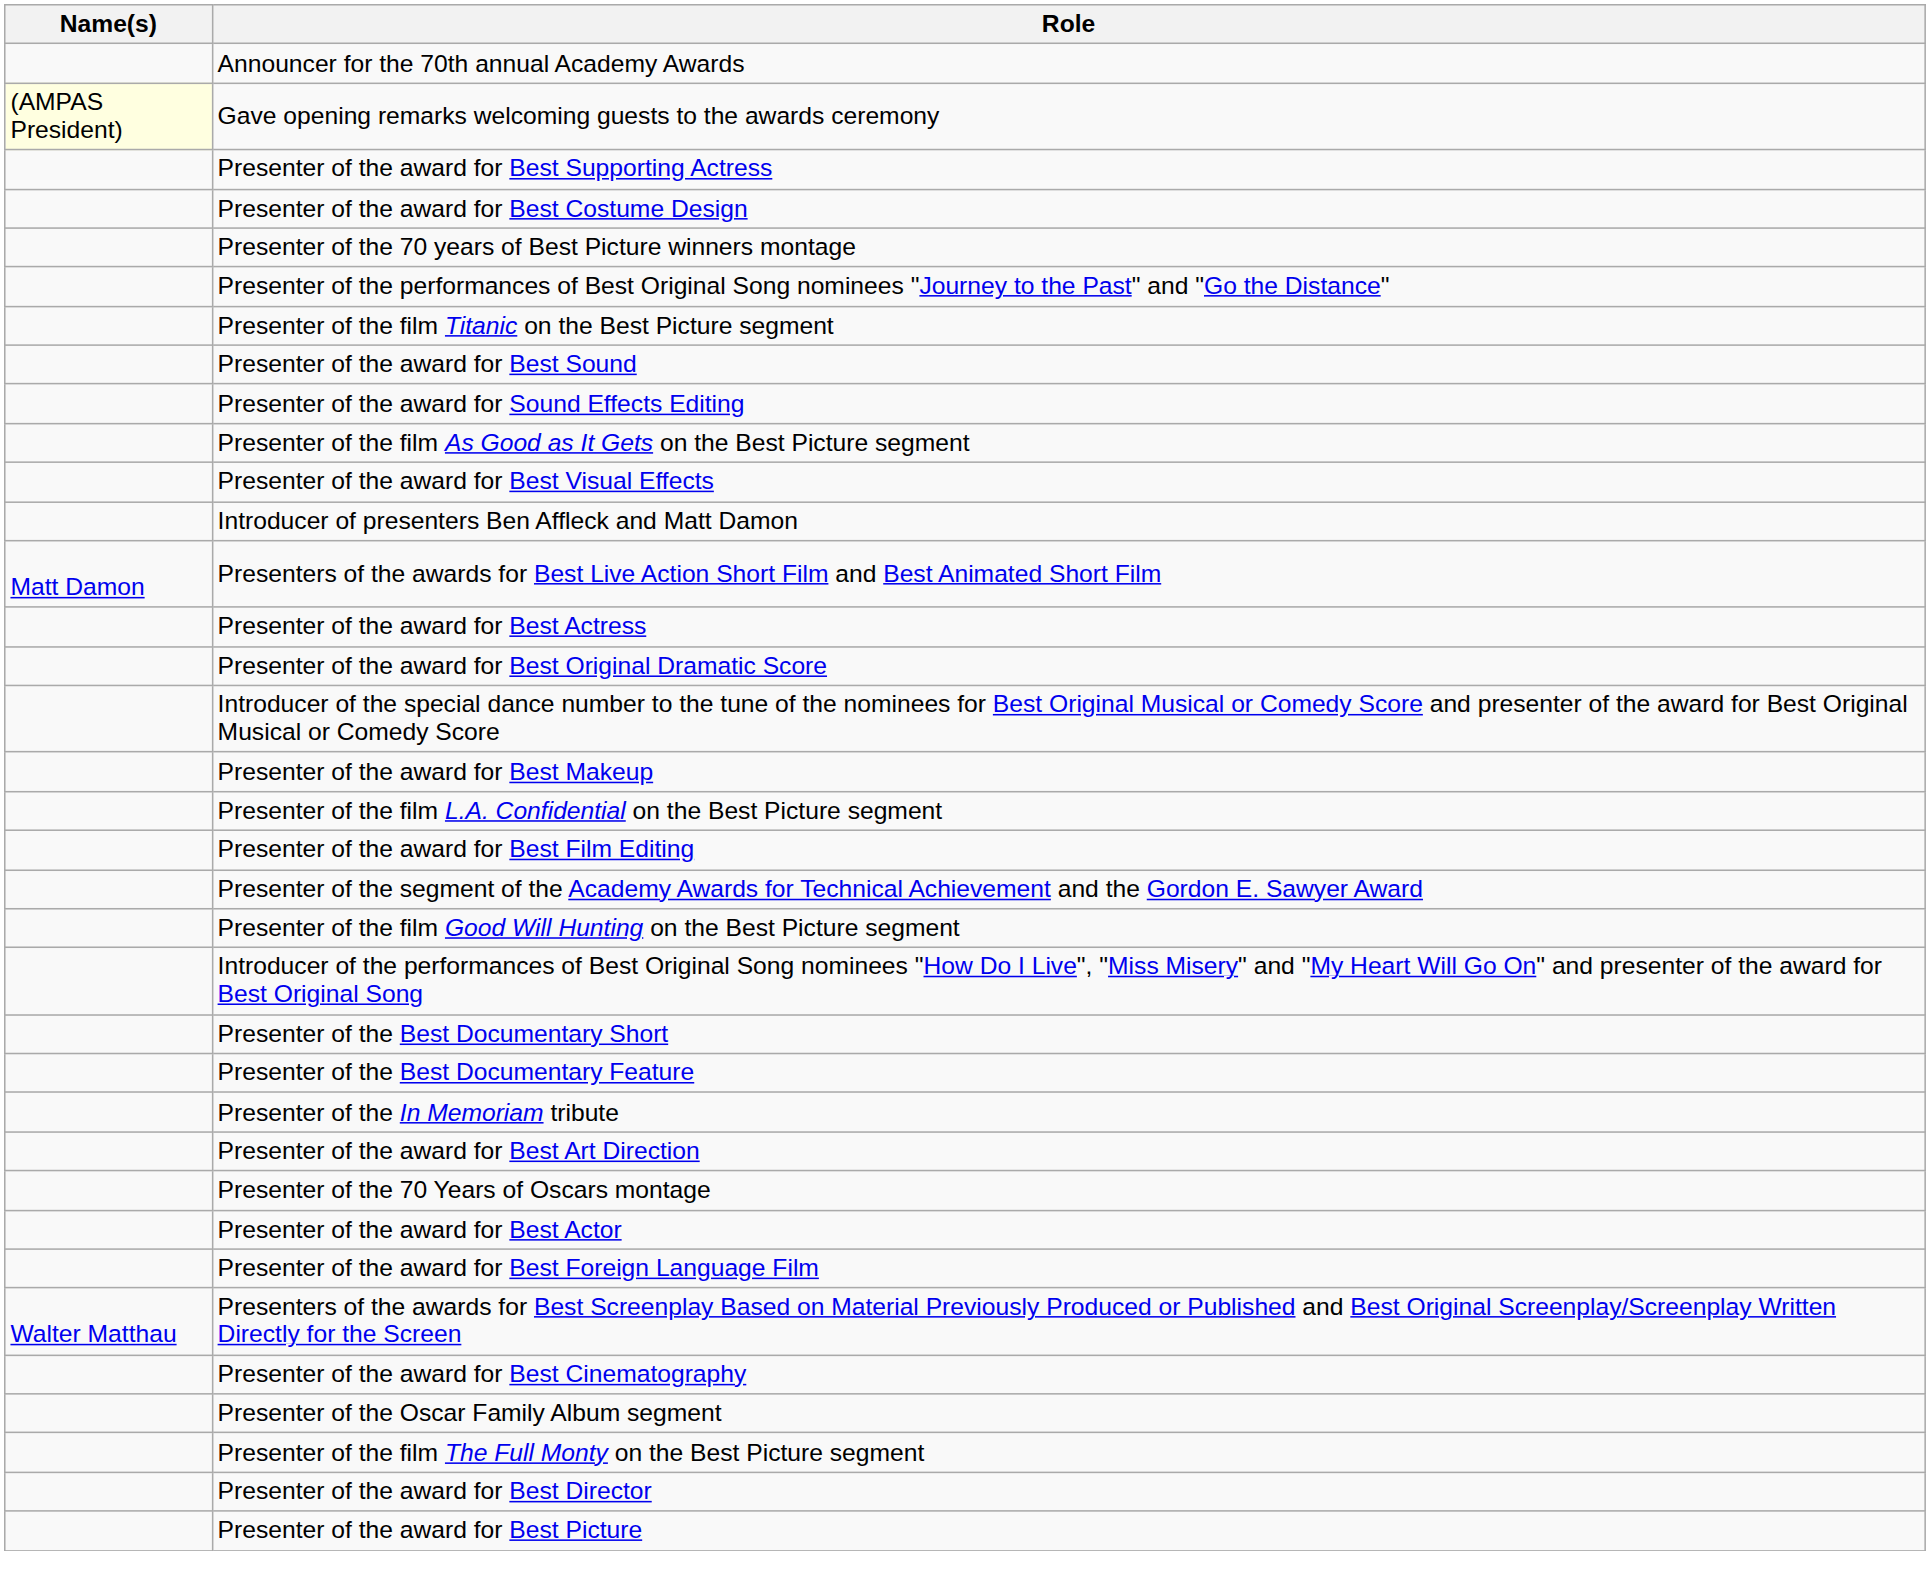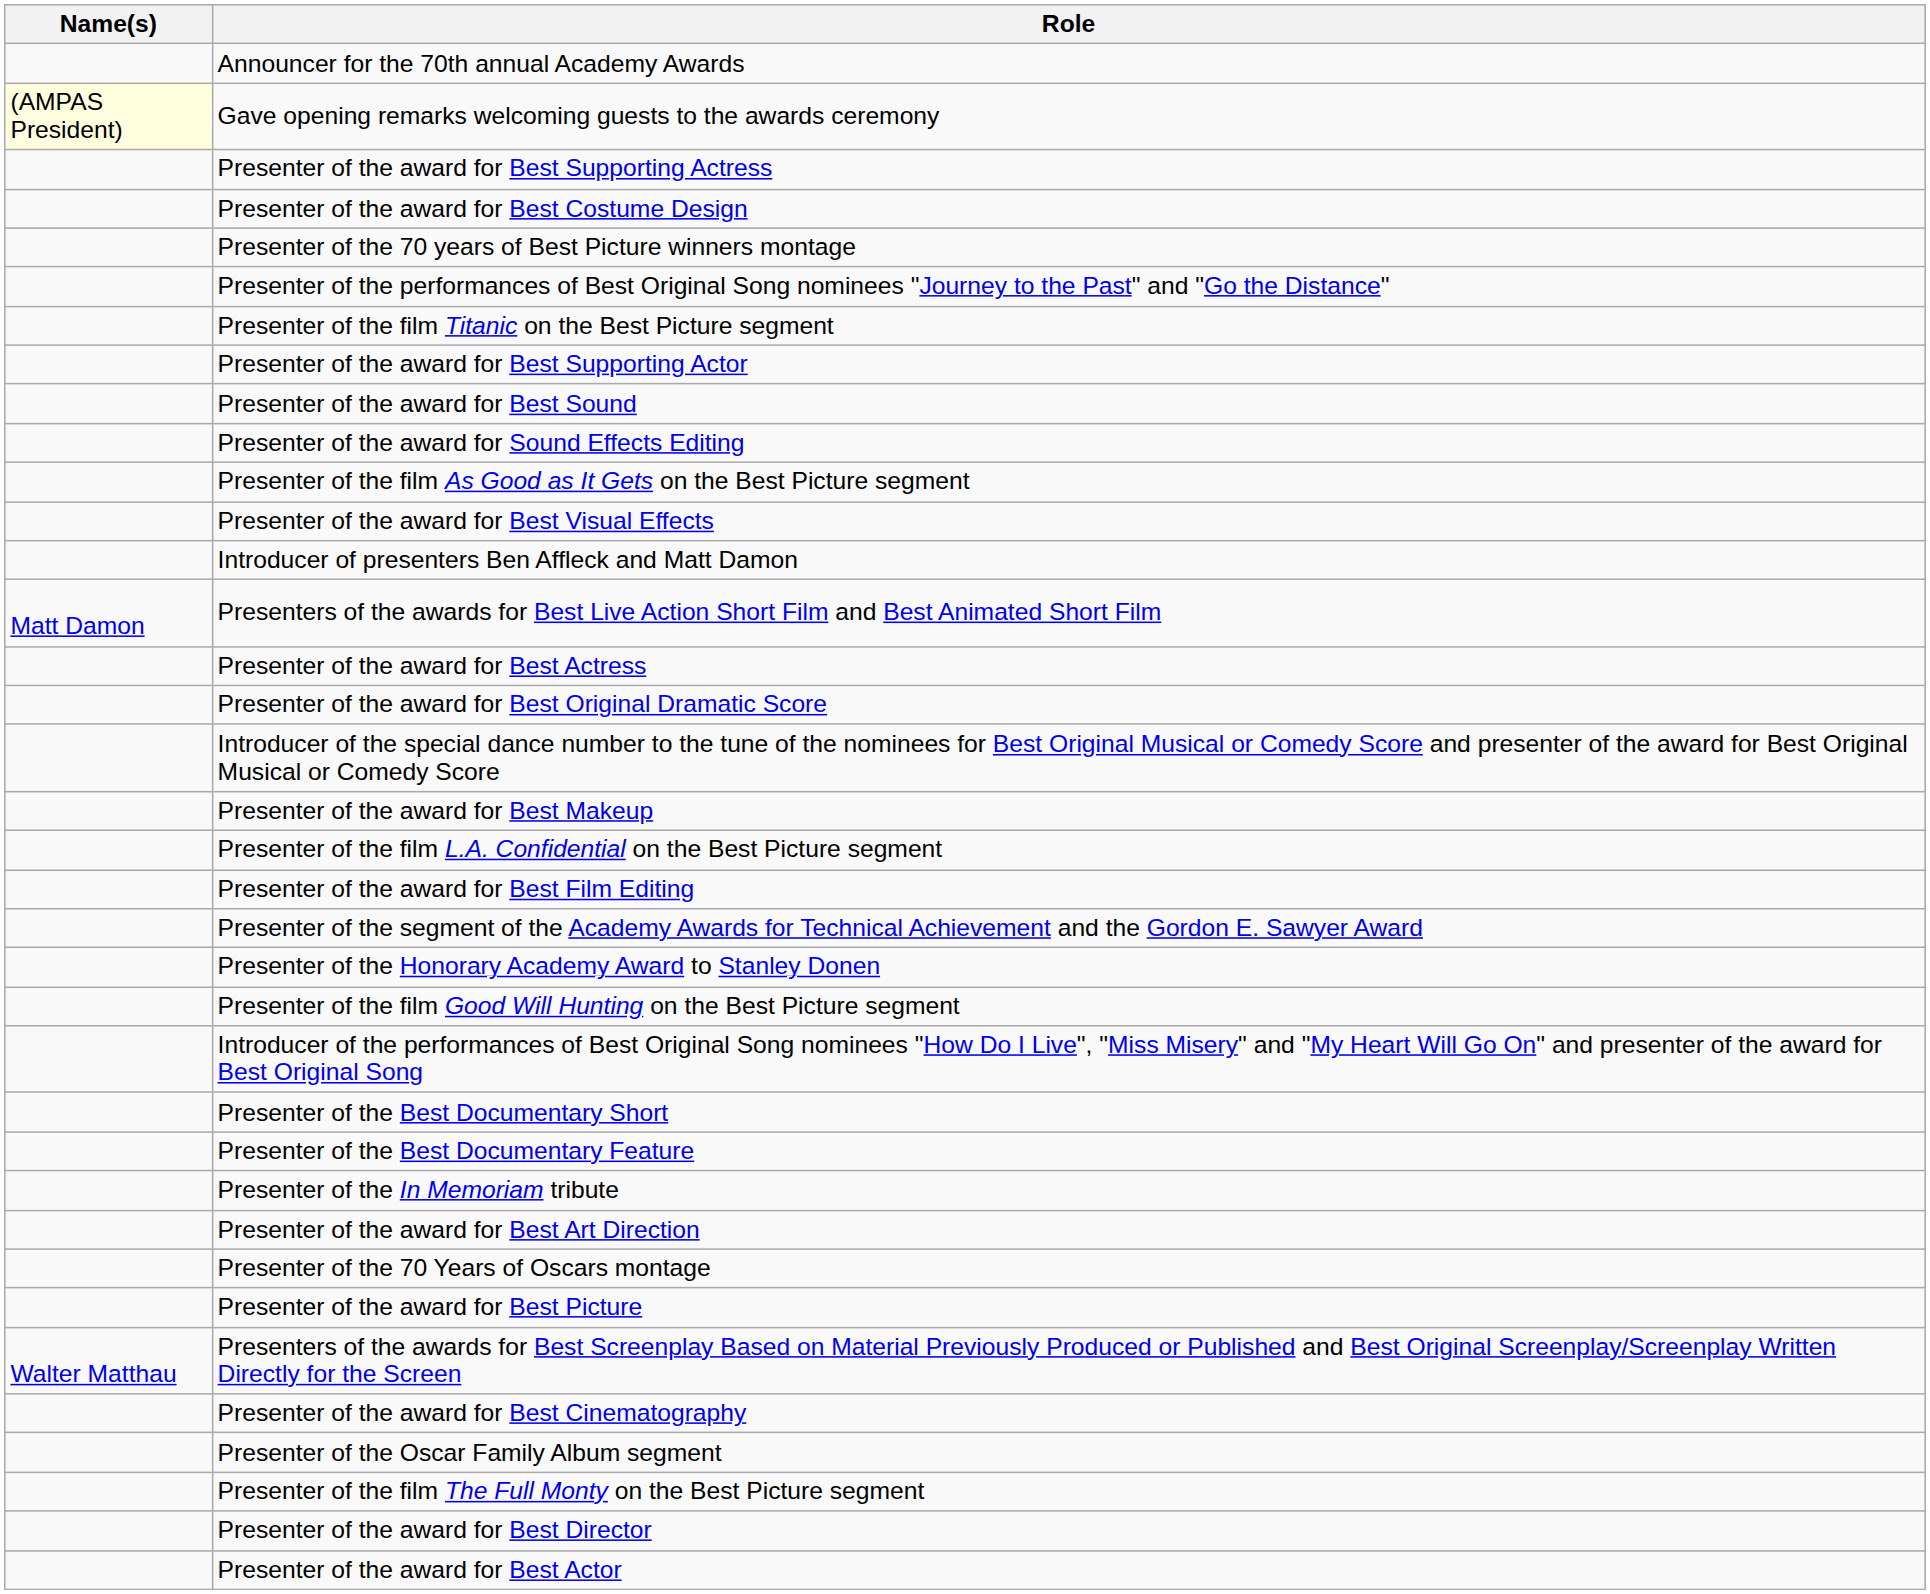+ row: Presenter of the award for Best Supporting Actor
+ row: Presenter of the Honorary Academy Award to Stanley Donen
rows swapped: Presenter of the award for Best Actor <-> Presenter of the award for Best Picture
- row: Presenter of the award for Best Foreign Language Film
